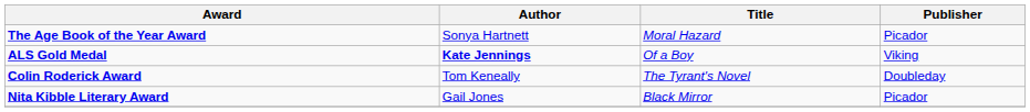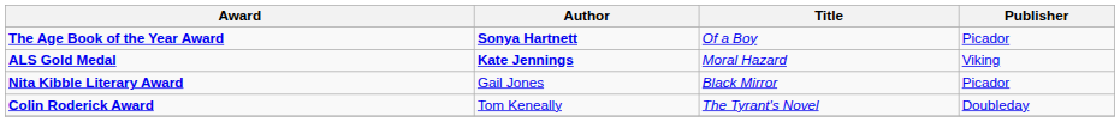The Age Book of the Year Award | Author: normal -> bold
The Age Book of the Year Award | Title: Moral Hazard -> Of a Boy
ALS Gold Medal | Title: Of a Boy -> Moral Hazard
rows swapped: Colin Roderick Award <-> Nita Kibble Literary Award
